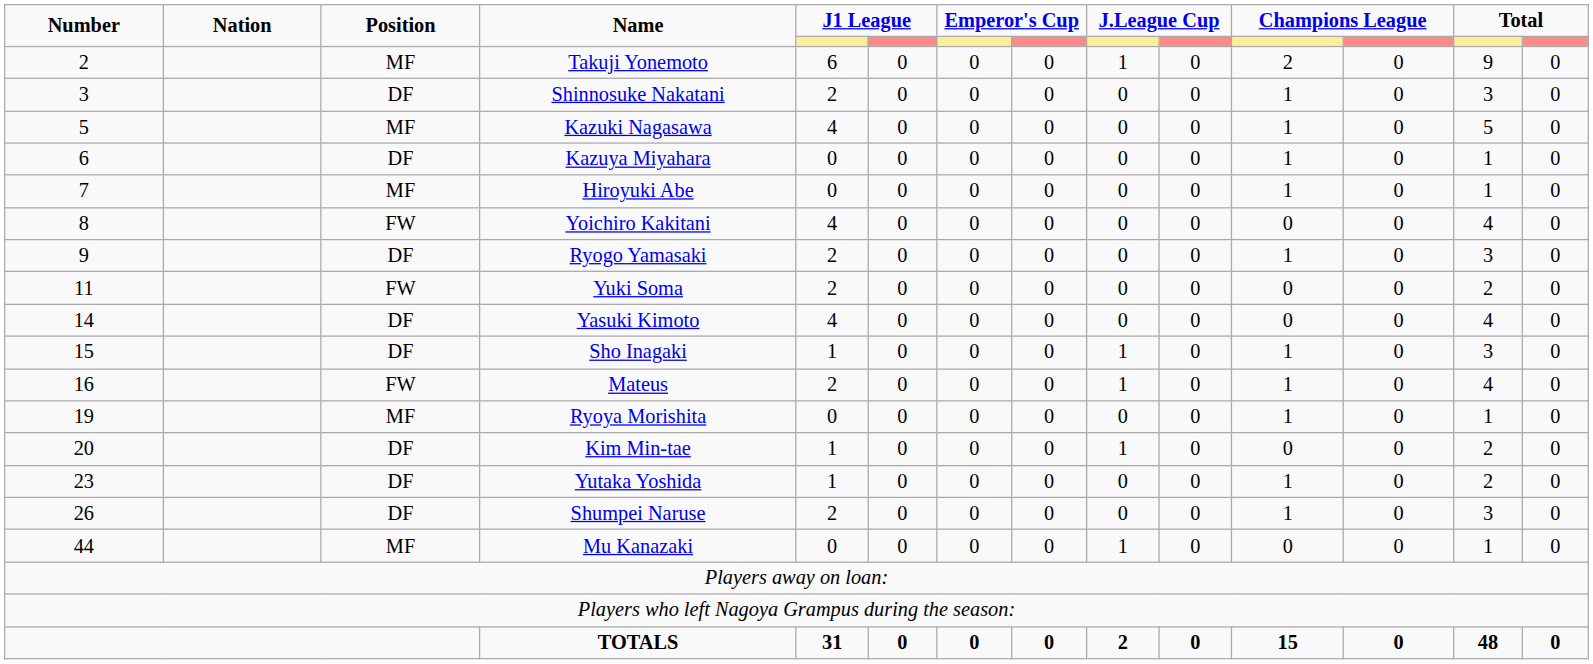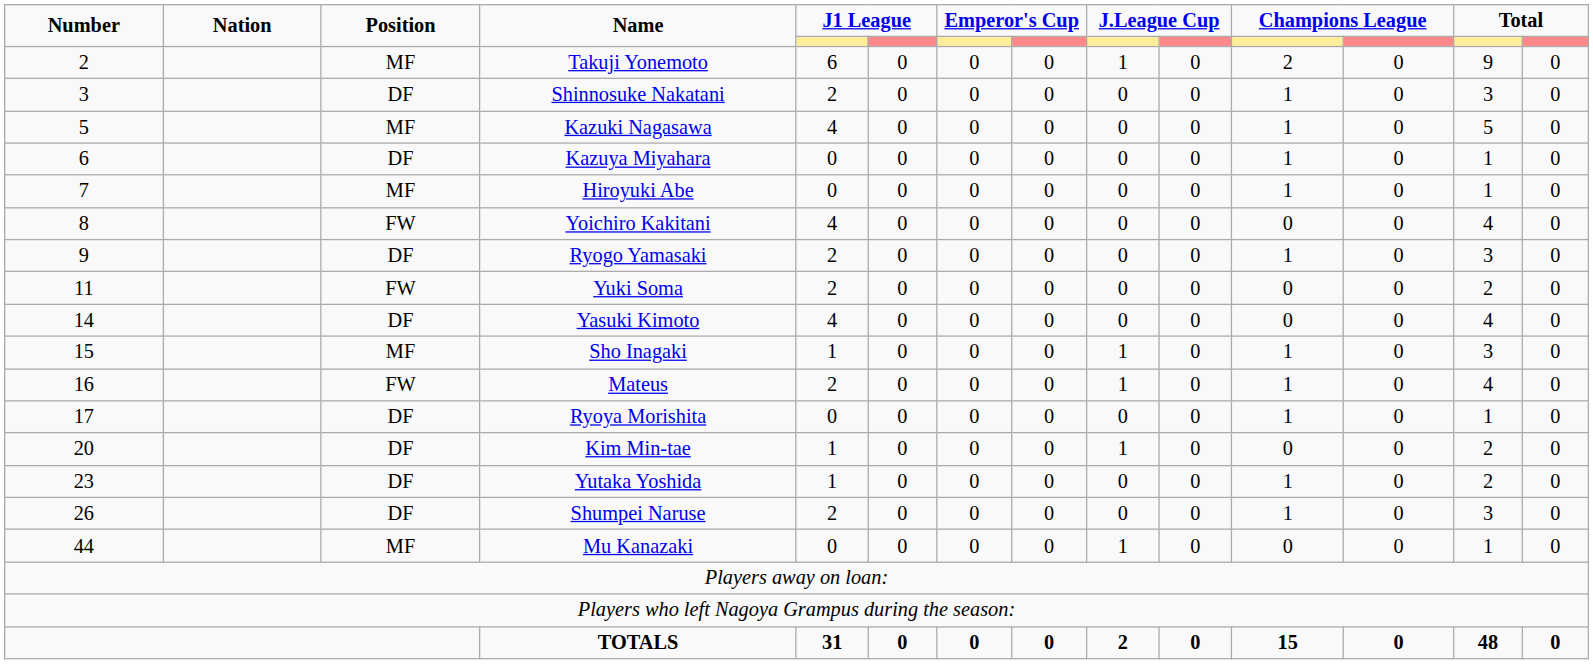Sho Inagaki | Position: DF -> MF
Ryoya Morishita | Number: 19 -> 17
Ryoya Morishita | Position: MF -> DF
